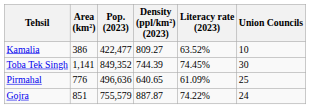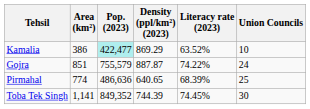Kamalia | Pop. (2023): no background -> paleturquoise background
Kamalia | Density (ppl/km²) (2023): 809.27 -> 869.29
rows swapped: Gojra <-> Toba Tek Singh
Pirmahal | Area (km²): 776 -> 774
Pirmahal | Pop. (2023): 496,636 -> 486,636
Pirmahal | Literacy rate (2023): 61.09% -> 68.39%
